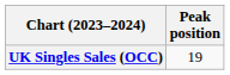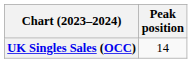UK Singles Sales (OCC) | Peak position: 19 -> 14
